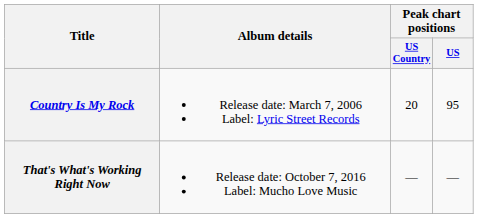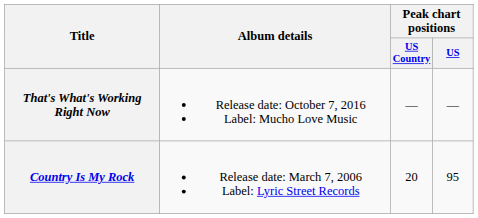rows swapped: Country Is My Rock <-> That's What's Working Right Now
